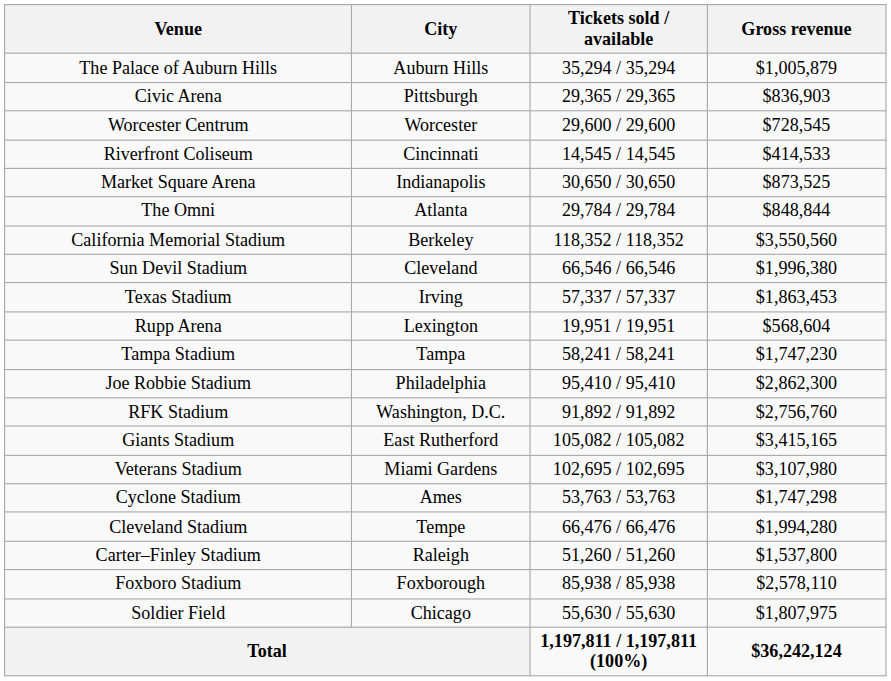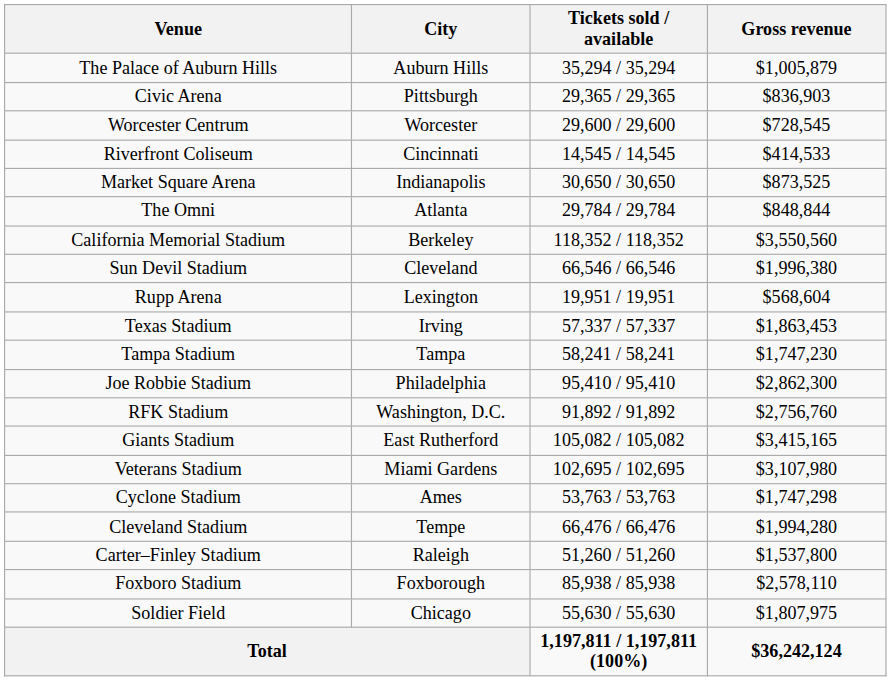rows swapped: Texas Stadium <-> Rupp Arena
